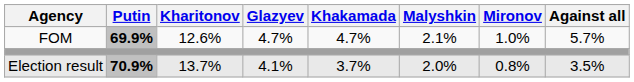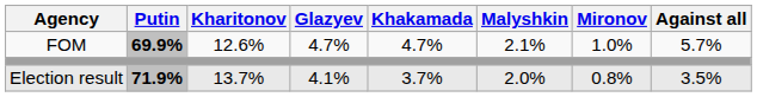Election result | Putin: 70.9% -> 71.9%
